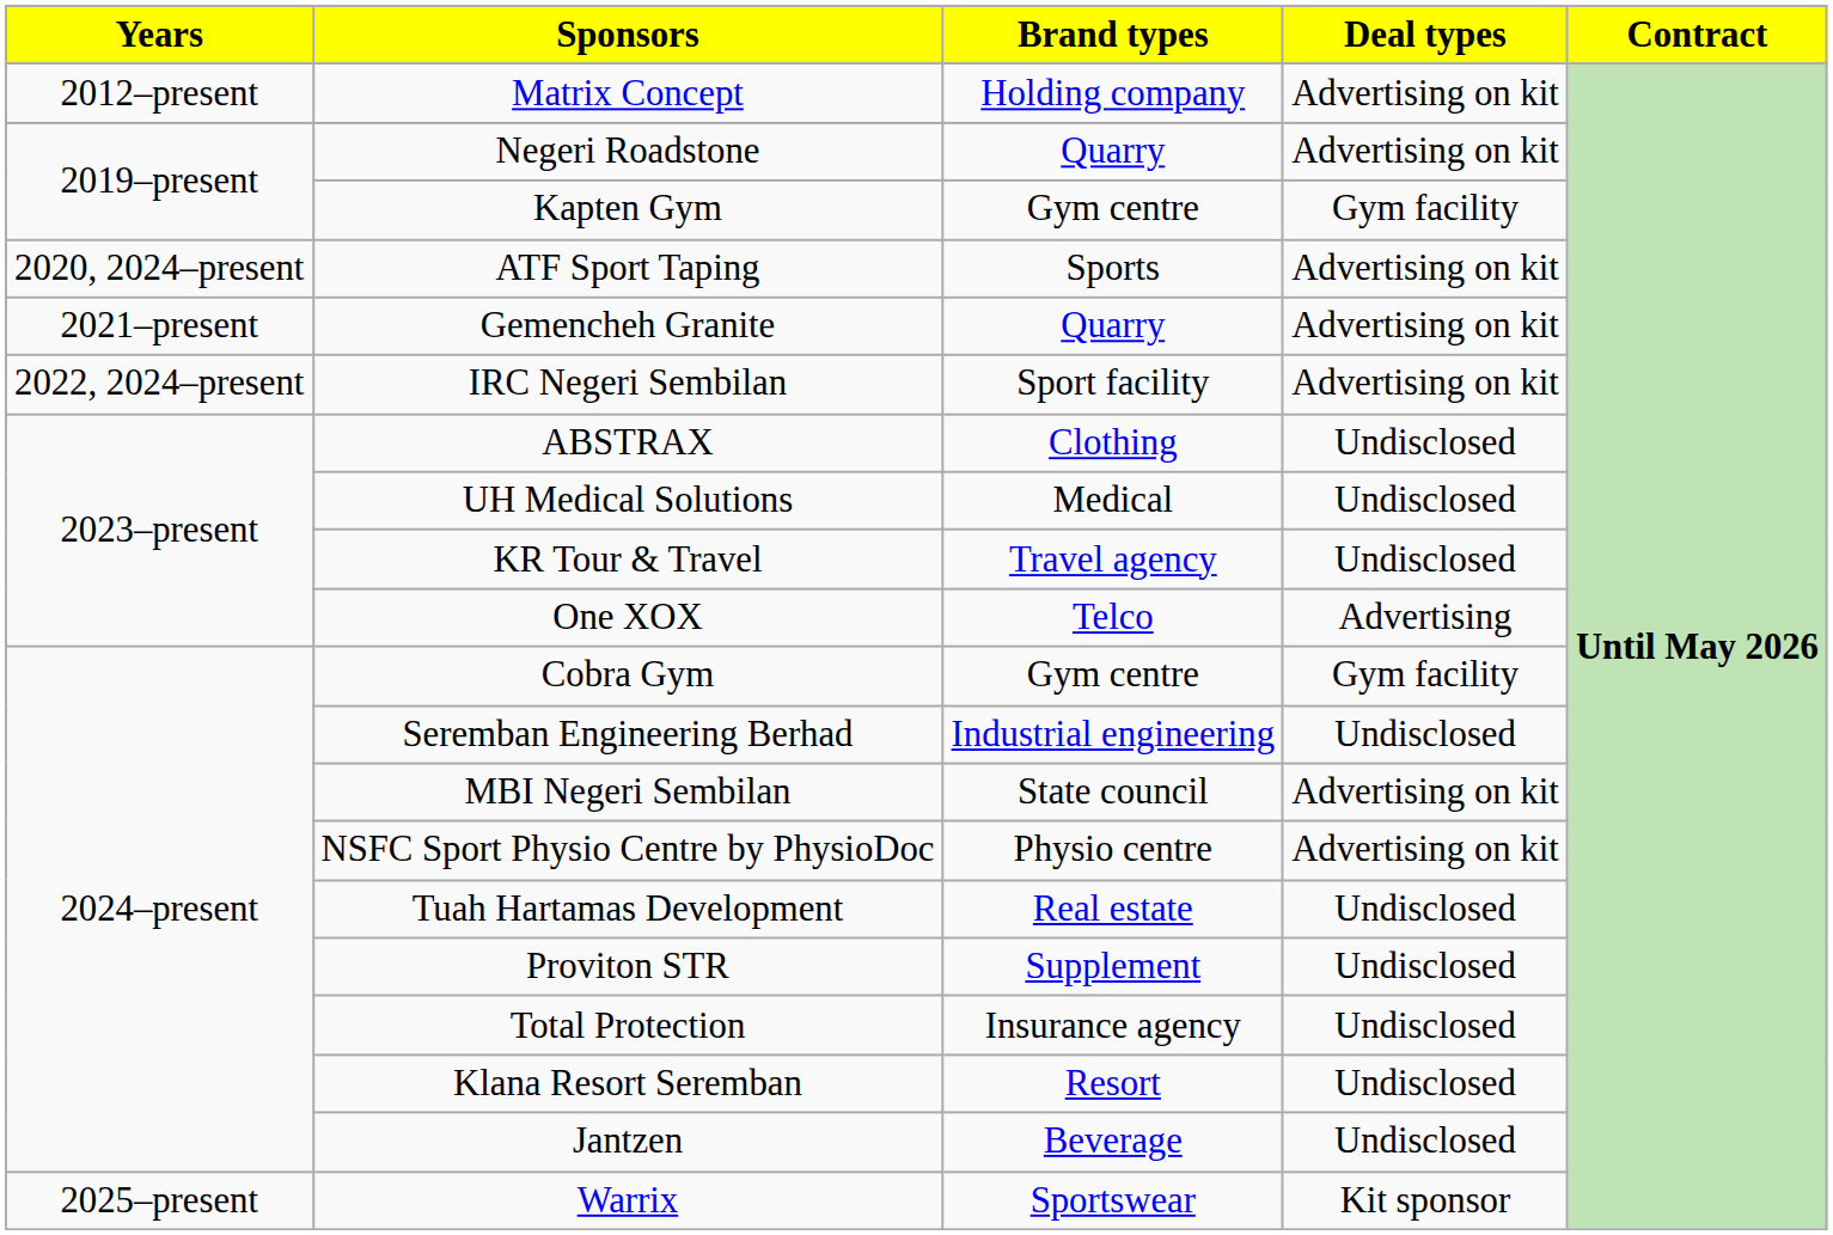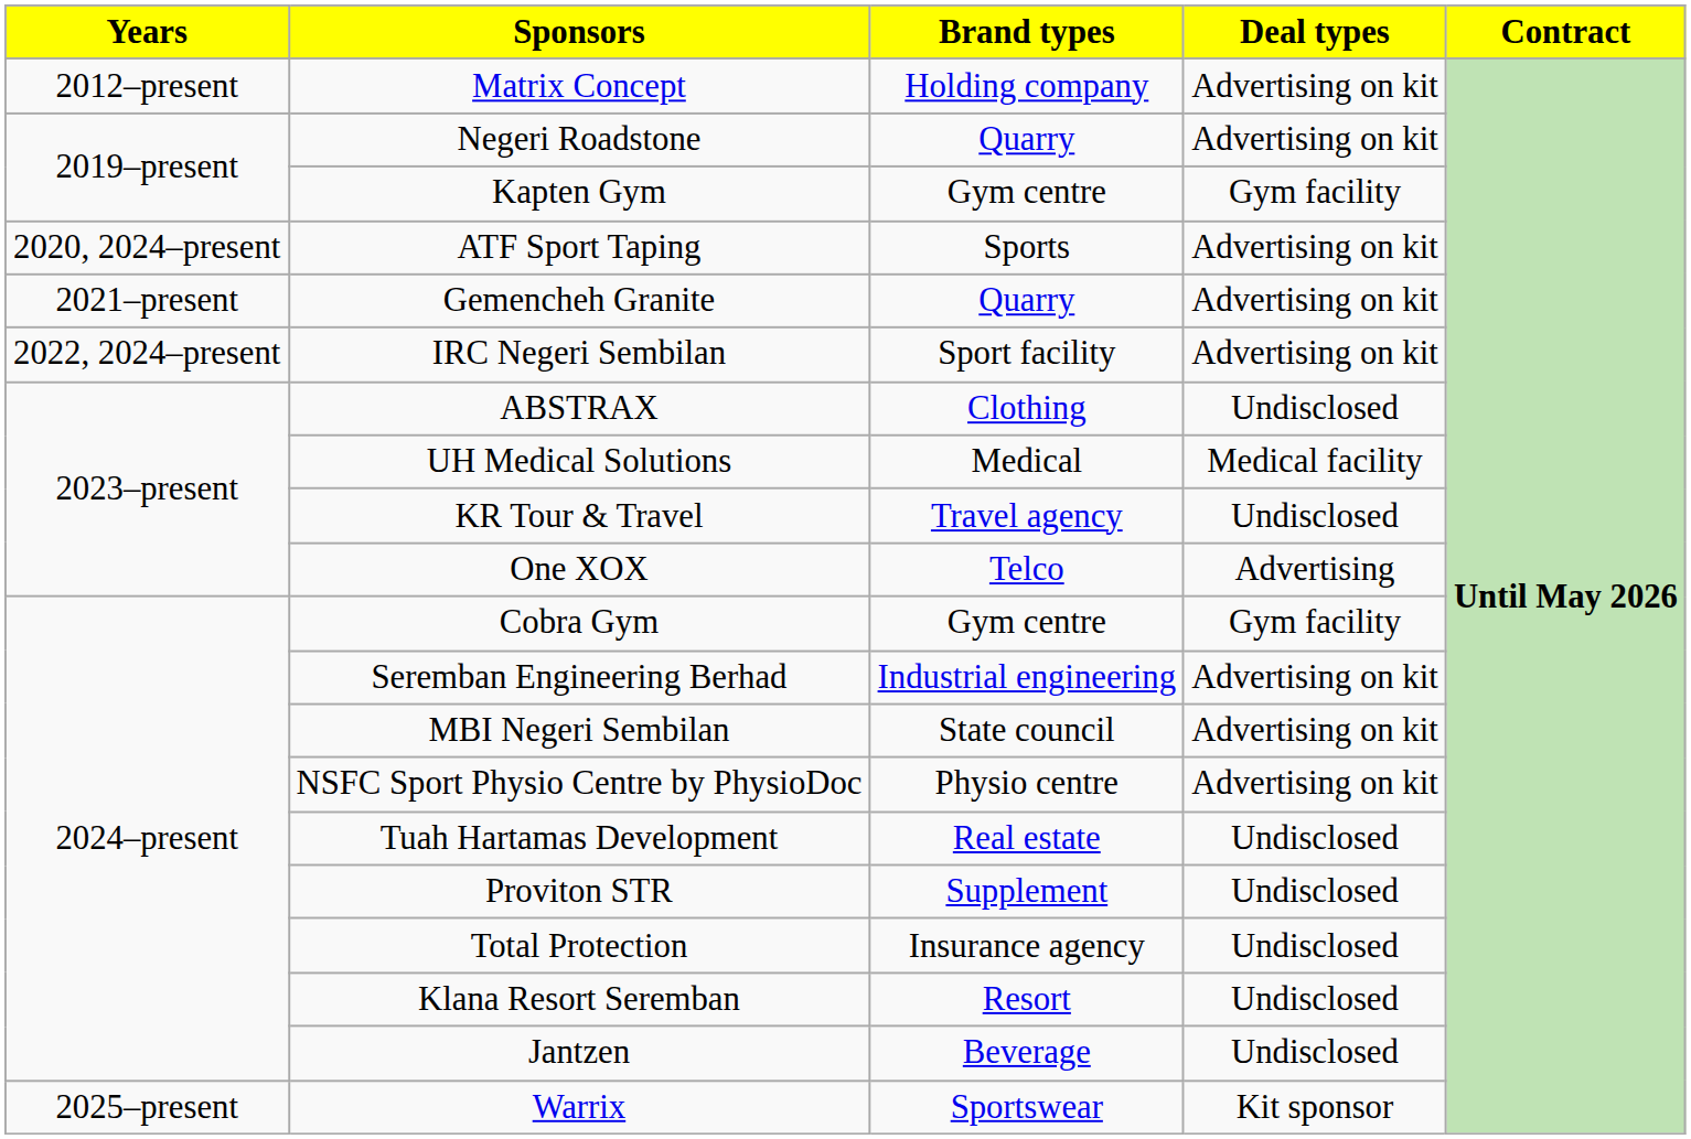UH Medical Solutions | Deal types: Undisclosed -> Medical facility
Seremban Engineering Berhad | Deal types: Undisclosed -> Advertising on kit
